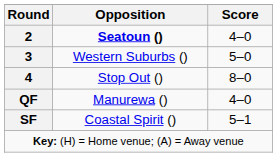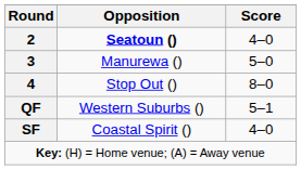3 | Opposition: Western Suburbs () -> Manurewa ()
QF | Opposition: Manurewa () -> Western Suburbs ()
QF | Score: 4–0 -> 5–1
SF | Score: 5–1 -> 4–0
